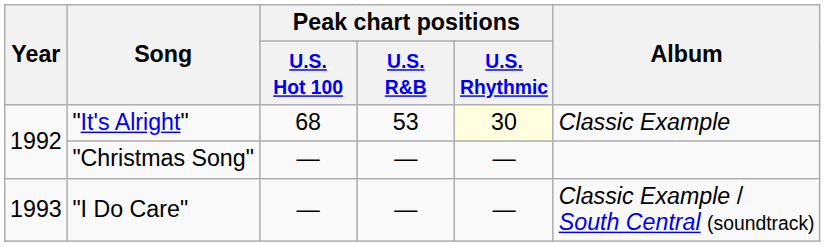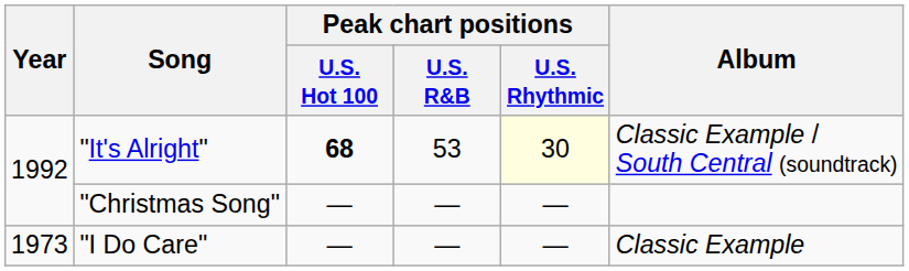"It's Alright" | Peak chart positions / U.S. Hot 100: normal -> bold
"It's Alright" | Album: Classic Example -> Classic Example / South Central (soundtrack)
"I Do Care" | Year: 1993 -> 1973
"I Do Care" | Album: Classic Example / South Central (soundtrack) -> Classic Example
